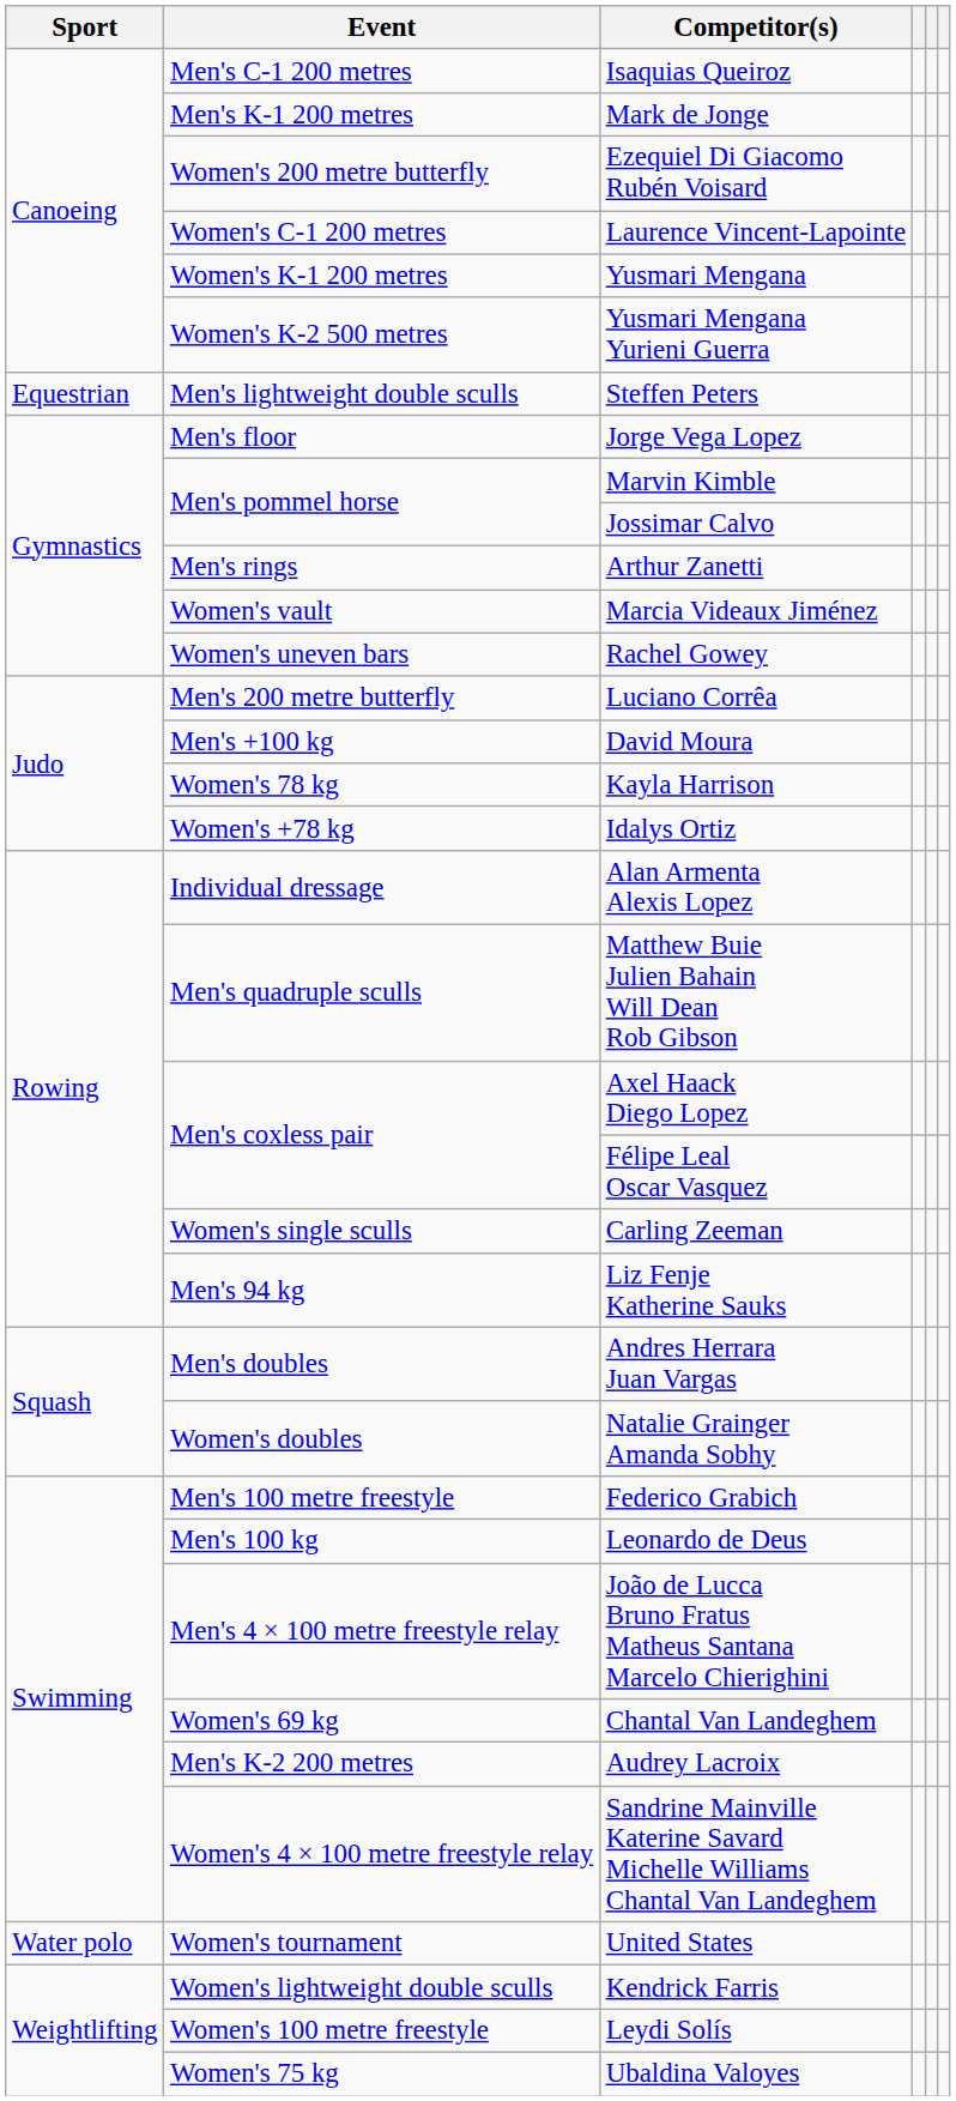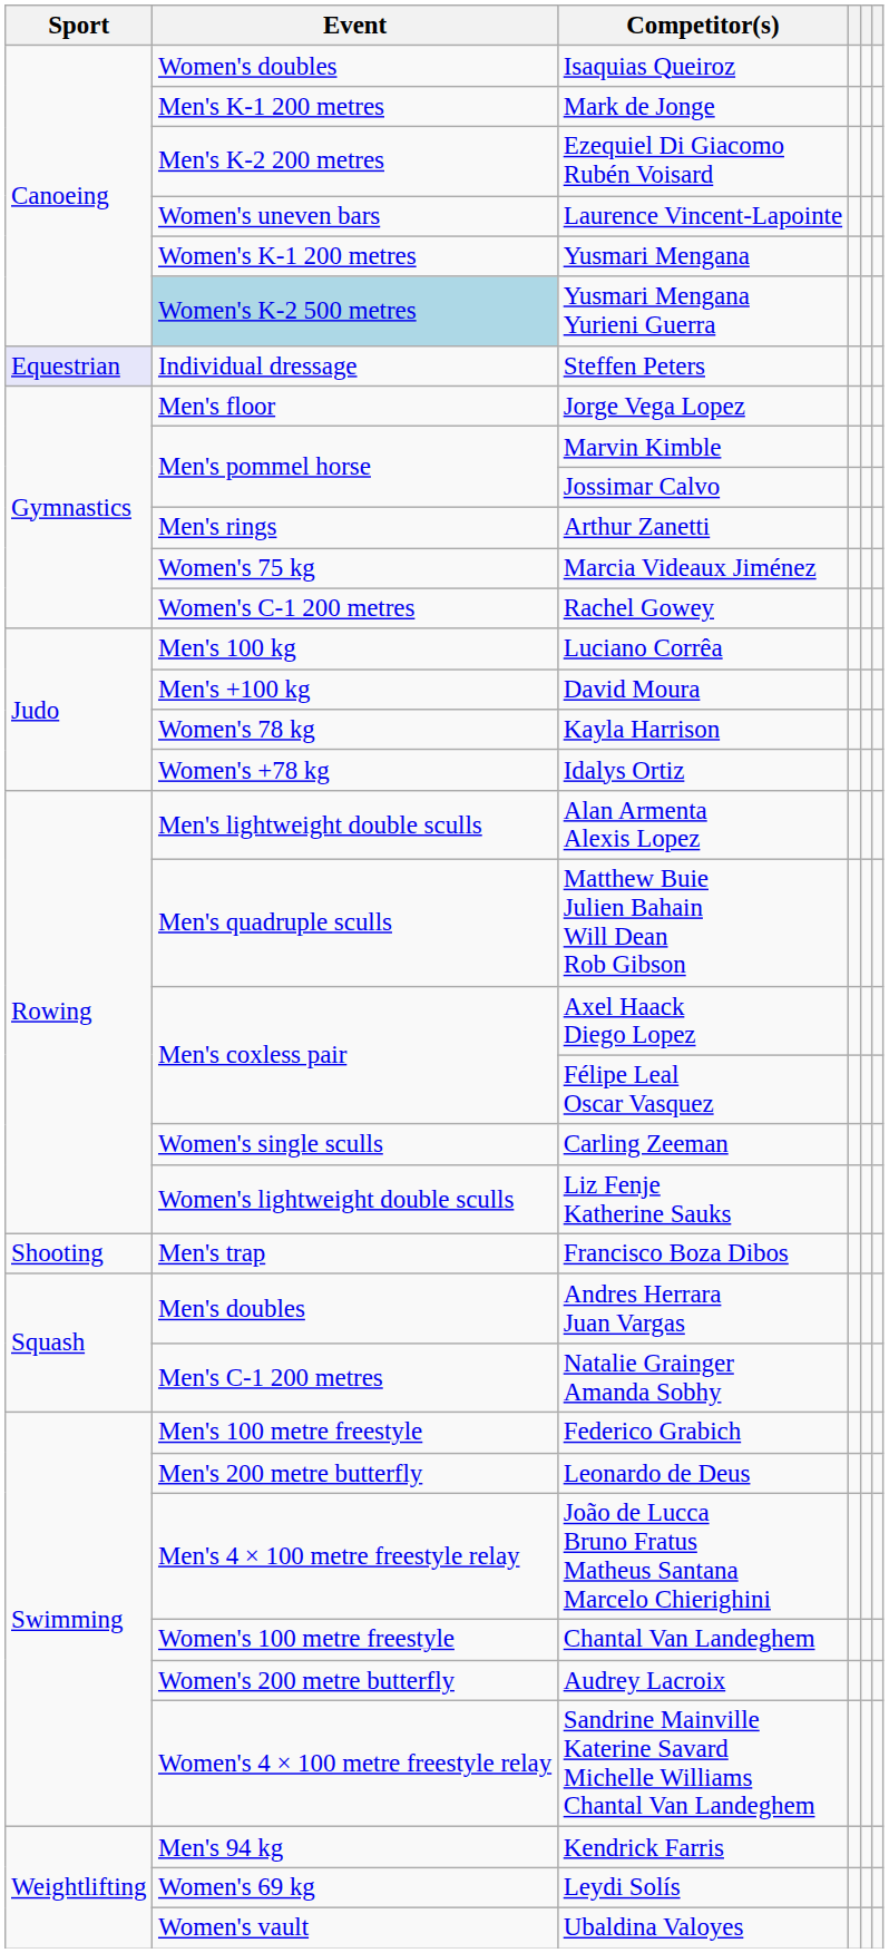Isaquias Queiroz | Event: Men's C-1 200 metres -> Women's doubles
Ezequiel Di Giacomo Rubén Voisard | Event: Women's 200 metre butterfly -> Men's K-2 200 metres
Laurence Vincent-Lapointe | Event: Women's C-1 200 metres -> Women's uneven bars
Yusmari Mengana Yurieni Guerra | Event: no background -> lightblue background
Steffen Peters | Sport: no background -> lavender background
Steffen Peters | Event: Men's lightweight double sculls -> Individual dressage
Marcia Videaux Jiménez | Event: Women's vault -> Women's 75 kg
Rachel Gowey | Event: Women's uneven bars -> Women's C-1 200 metres
Luciano Corrêa | Event: Men's 200 metre butterfly -> Men's 100 kg
Alan Armenta Alexis Lopez | Event: Individual dressage -> Men's lightweight double sculls
Liz Fenje Katherine Sauks | Event: Men's 94 kg -> Women's lightweight double sculls
+ row: Shooting | Men's trap | Francisco Boza Dibos
Natalie Grainger Amanda Sobhy | Event: Women's doubles -> Men's C-1 200 metres
Leonardo de Deus | Event: Men's 100 kg -> Men's 200 metre butterfly
Chantal Van Landeghem | Event: Women's 69 kg -> Women's 100 metre freestyle
Audrey Lacroix | Event: Men's K-2 200 metres -> Women's 200 metre butterfly
- row: Water polo | Women's tournament | United States
Kendrick Farris | Event: Women's lightweight double sculls -> Men's 94 kg
Leydi Solís | Event: Women's 100 metre freestyle -> Women's 69 kg
Ubaldina Valoyes | Event: Women's 75 kg -> Women's vault
